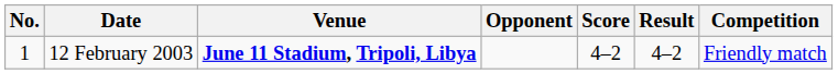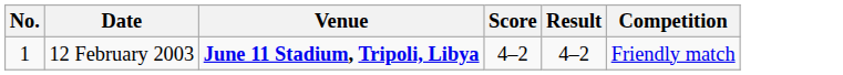- column: Opponent
